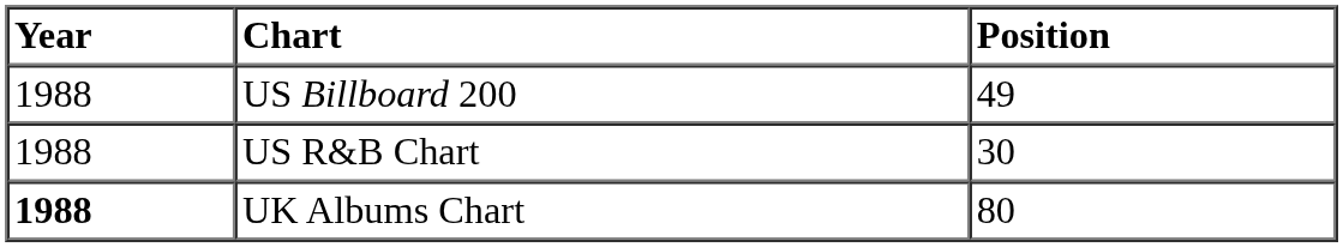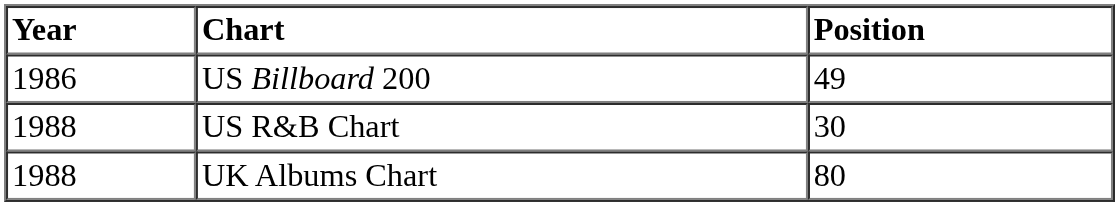US Billboard 200 | Year: 1988 -> 1986
UK Albums Chart | Year: bold -> normal
